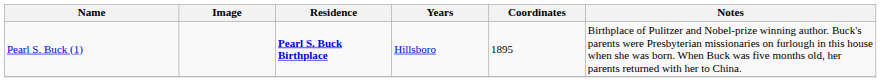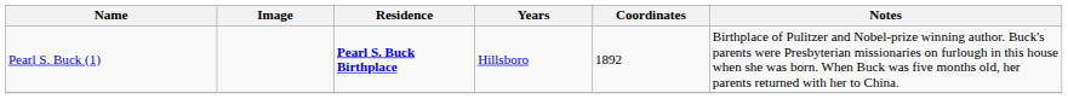Pearl S. Buck (1) | Coordinates: 1895 -> 1892
